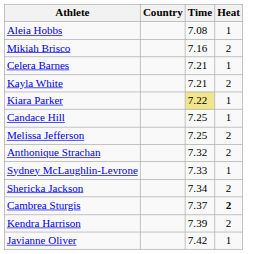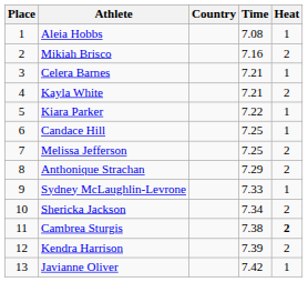+ column: Place | 1 | 2 | 3 | 4 | 5 | 6 | 7 | 8 | 9 | 10 | 11 | 12 | 13
Kiara Parker | Time: khaki background -> no background
Anthonique Strachan | Time: 7.32 -> 7.29
Cambrea Sturgis | Time: 7.37 -> 7.38
